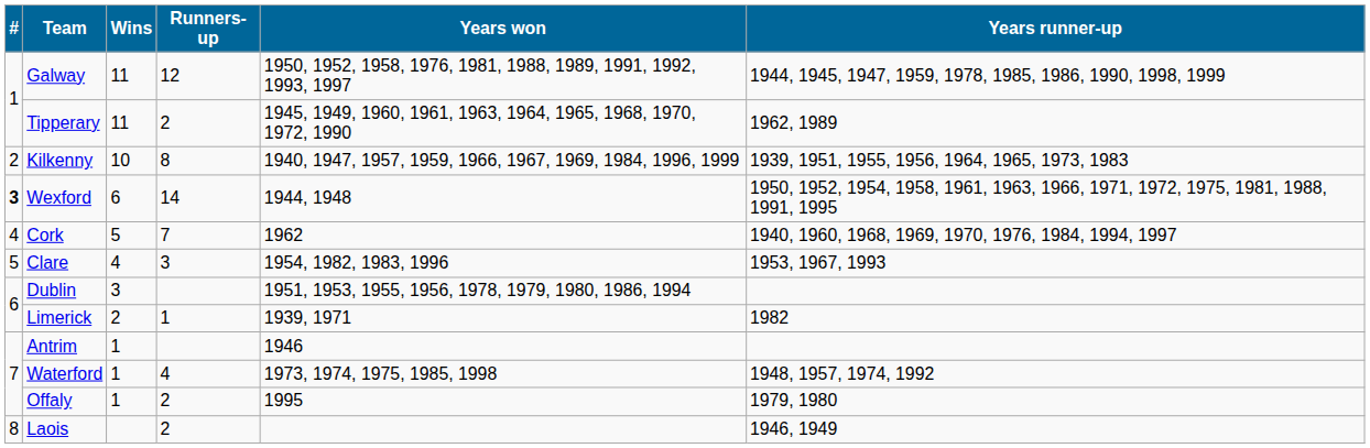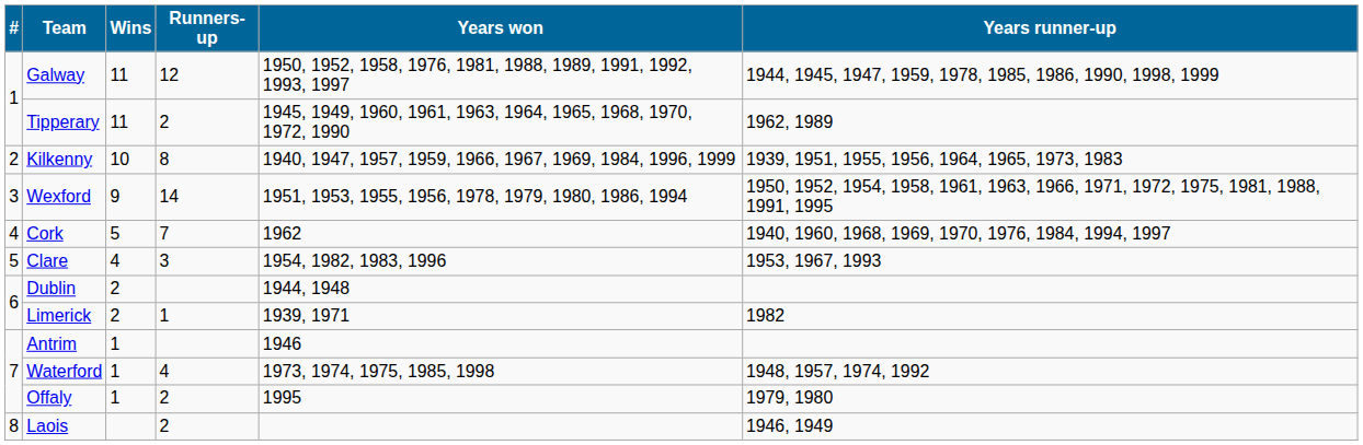Wexford | #: bold -> normal
Wexford | Wins: 6 -> 9
Wexford | Years won: 1944, 1948 -> 1951, 1953, 1955, 1956, 1978, 1979, 1980, 1986, 1994
Dublin | Wins: 3 -> 2
Dublin | Years won: 1951, 1953, 1955, 1956, 1978, 1979, 1980, 1986, 1994 -> 1944, 1948
